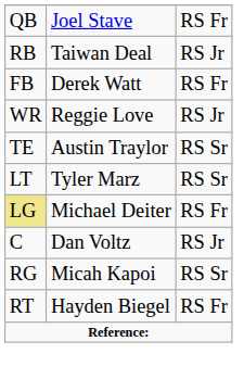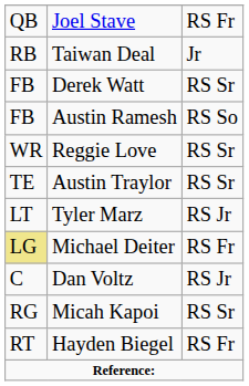Taiwan Deal | column 3: RS Jr -> Jr
Derek Watt | column 3: RS Fr -> RS Sr
+ row: FB | Austin Ramesh | RS So
Reggie Love | column 3: RS Jr -> RS Sr
Tyler Marz | column 3: RS Sr -> RS Jr
